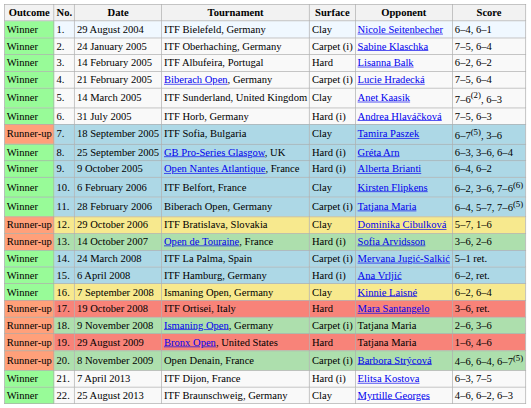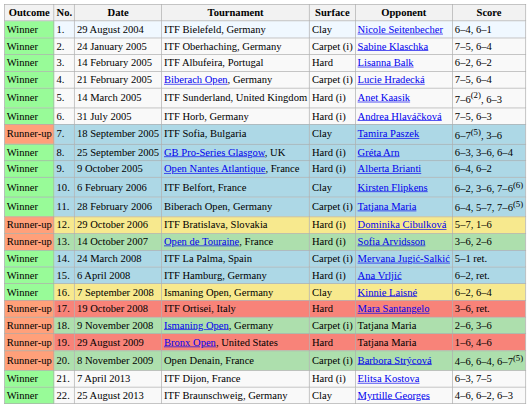14 March 2005 | Surface: Clay -> Hard (i)
29 October 2006 | Surface: Clay -> Hard (i)
